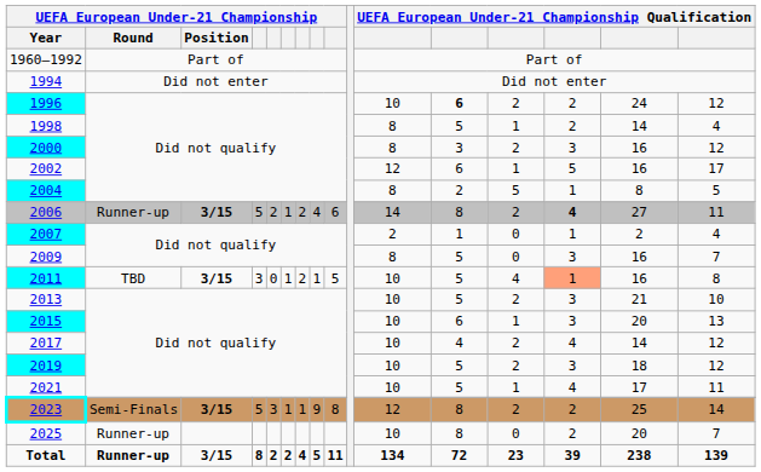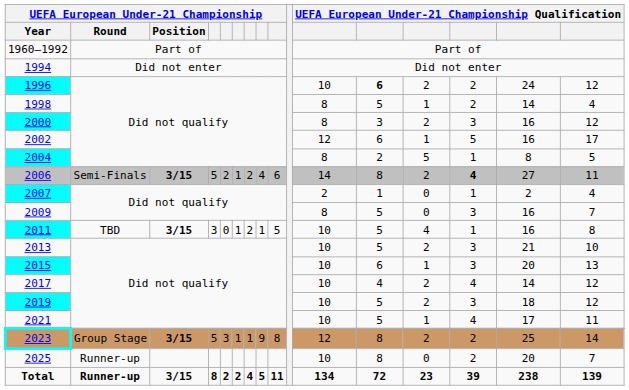2006 | UEFA European Under-21 Championship / Round: Runner-up -> Semi-Finals
2011 | column 14: lightsalmon background -> no background
2023 | UEFA European Under-21 Championship / Round: Semi-Finals -> Group Stage
